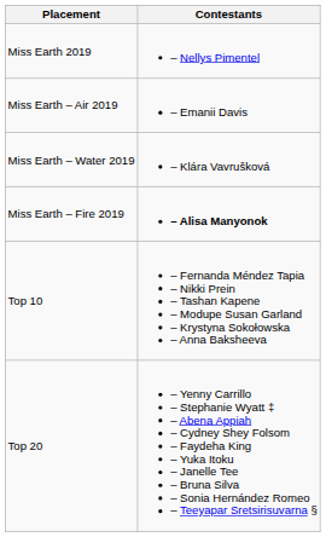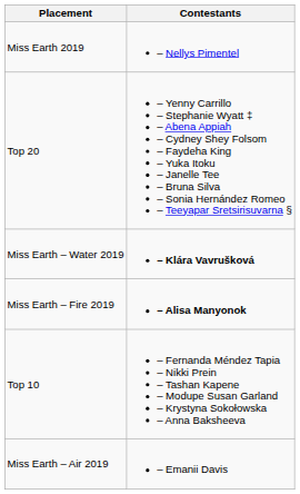rows swapped: Miss Earth – Air 2019 <-> Top 20
Miss Earth – Water 2019 | Contestants: normal -> bold
